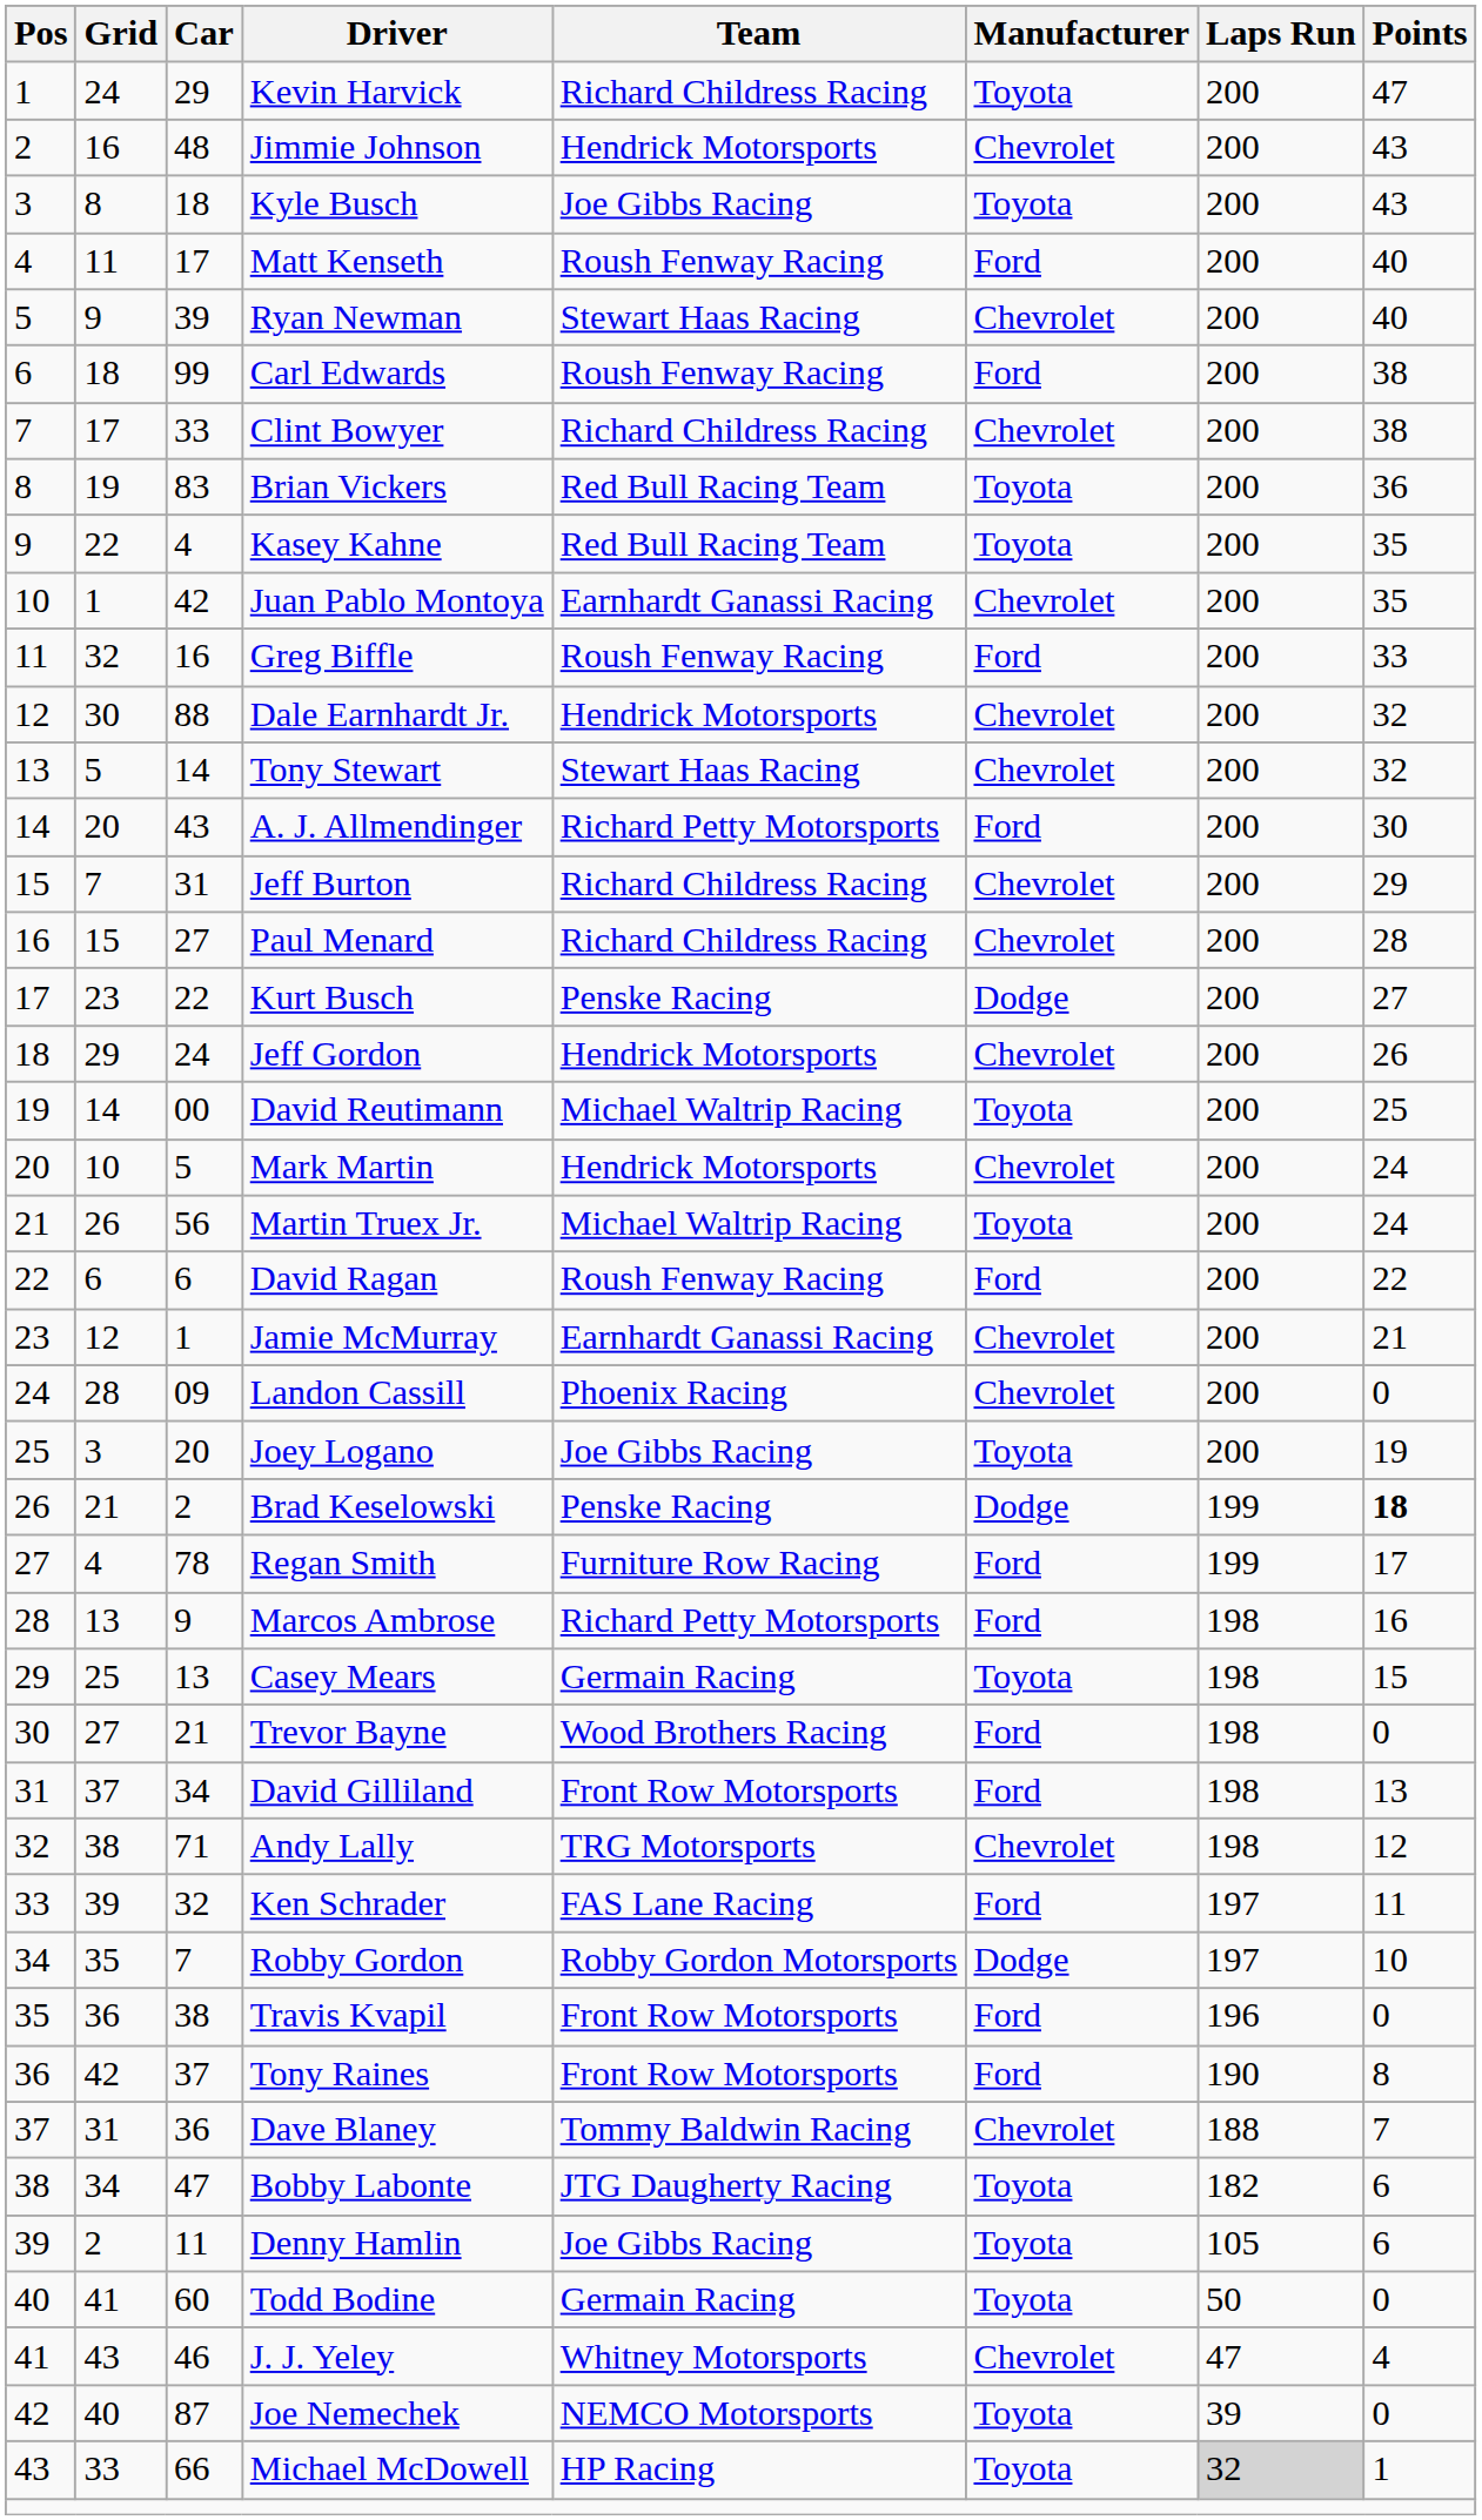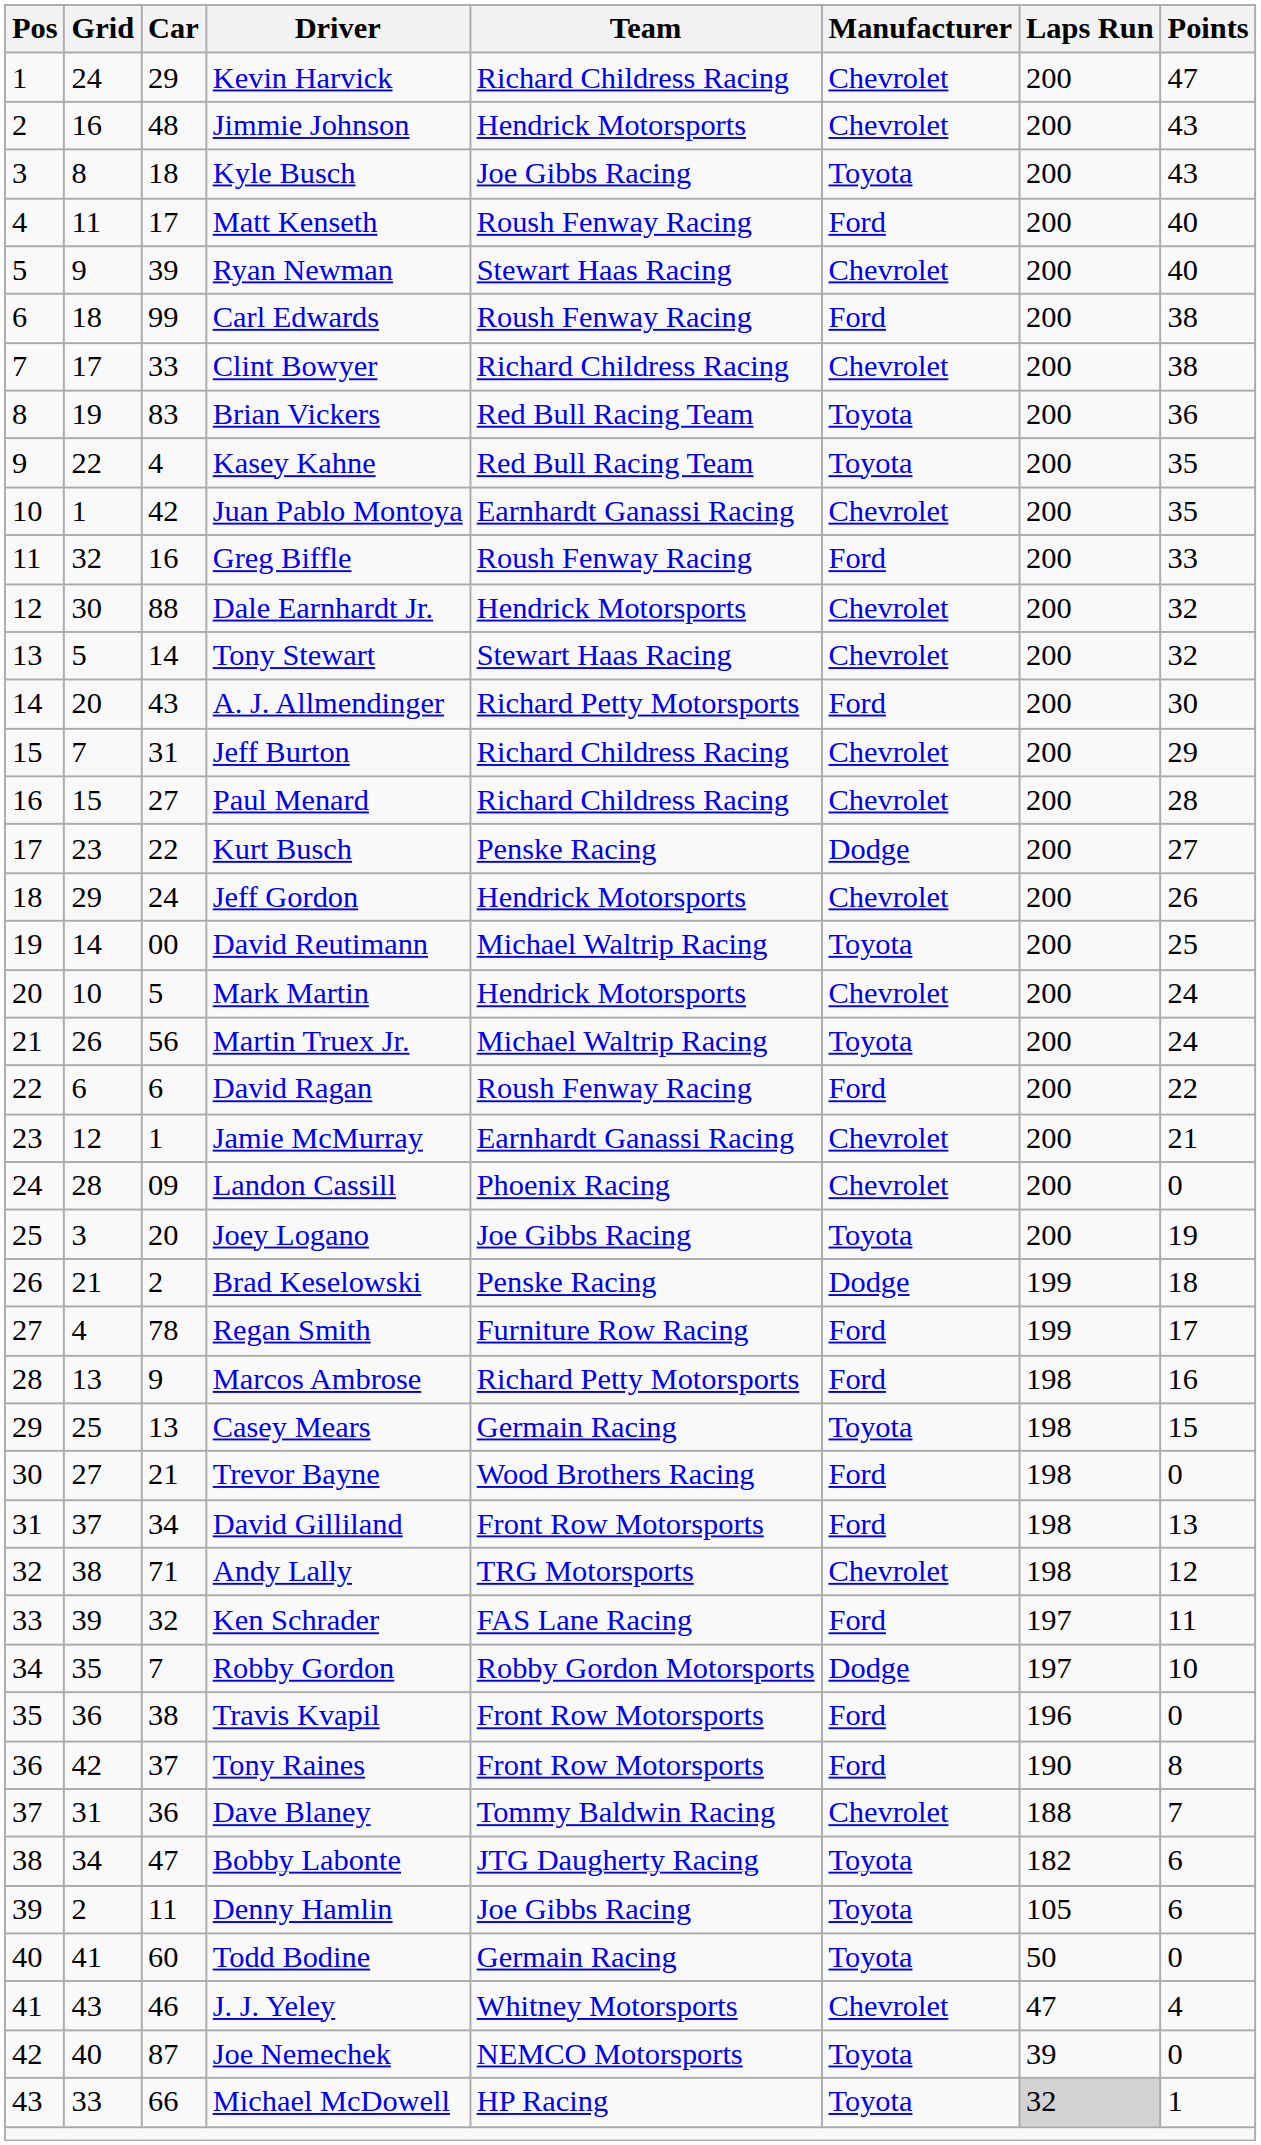Kevin Harvick | Manufacturer: Toyota -> Chevrolet
Brad Keselowski | Points: bold -> normal
